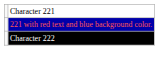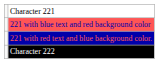+ row: 221 with blue text and red background color
